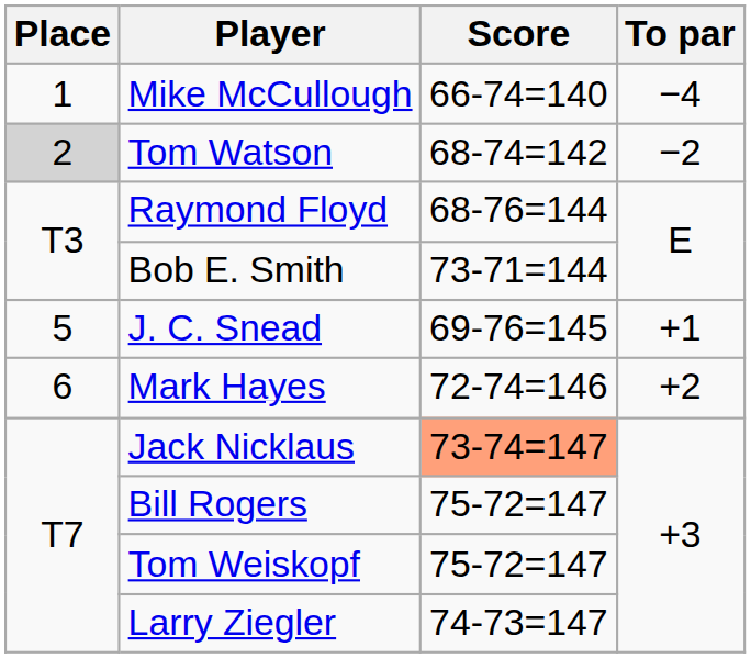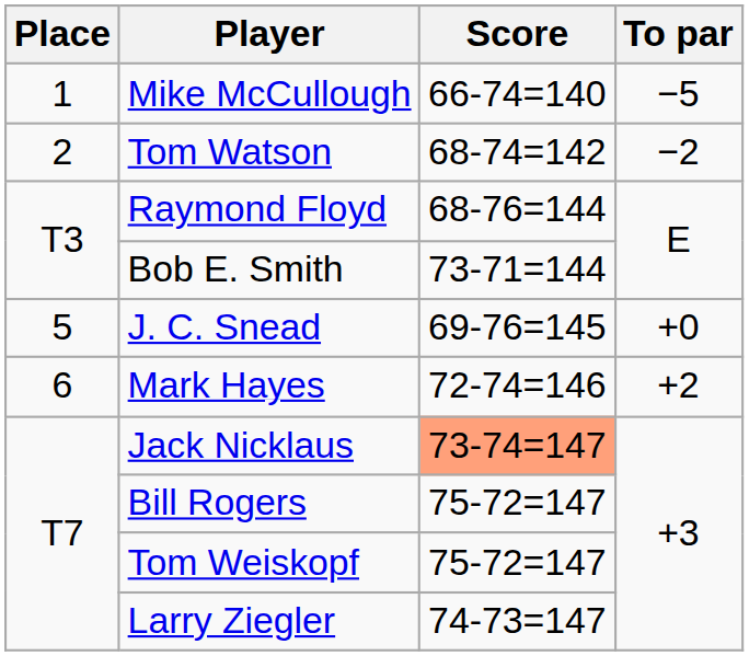Mike McCullough | To par: −4 -> −5
Tom Watson | Place: lightgrey background -> no background
J. C. Snead | To par: +1 -> +0
